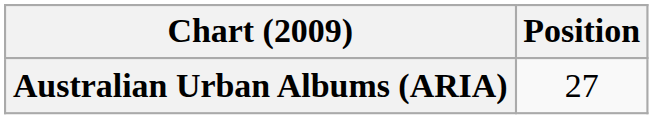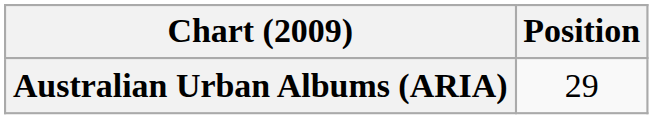Australian Urban Albums (ARIA) | Position: 27 -> 29
